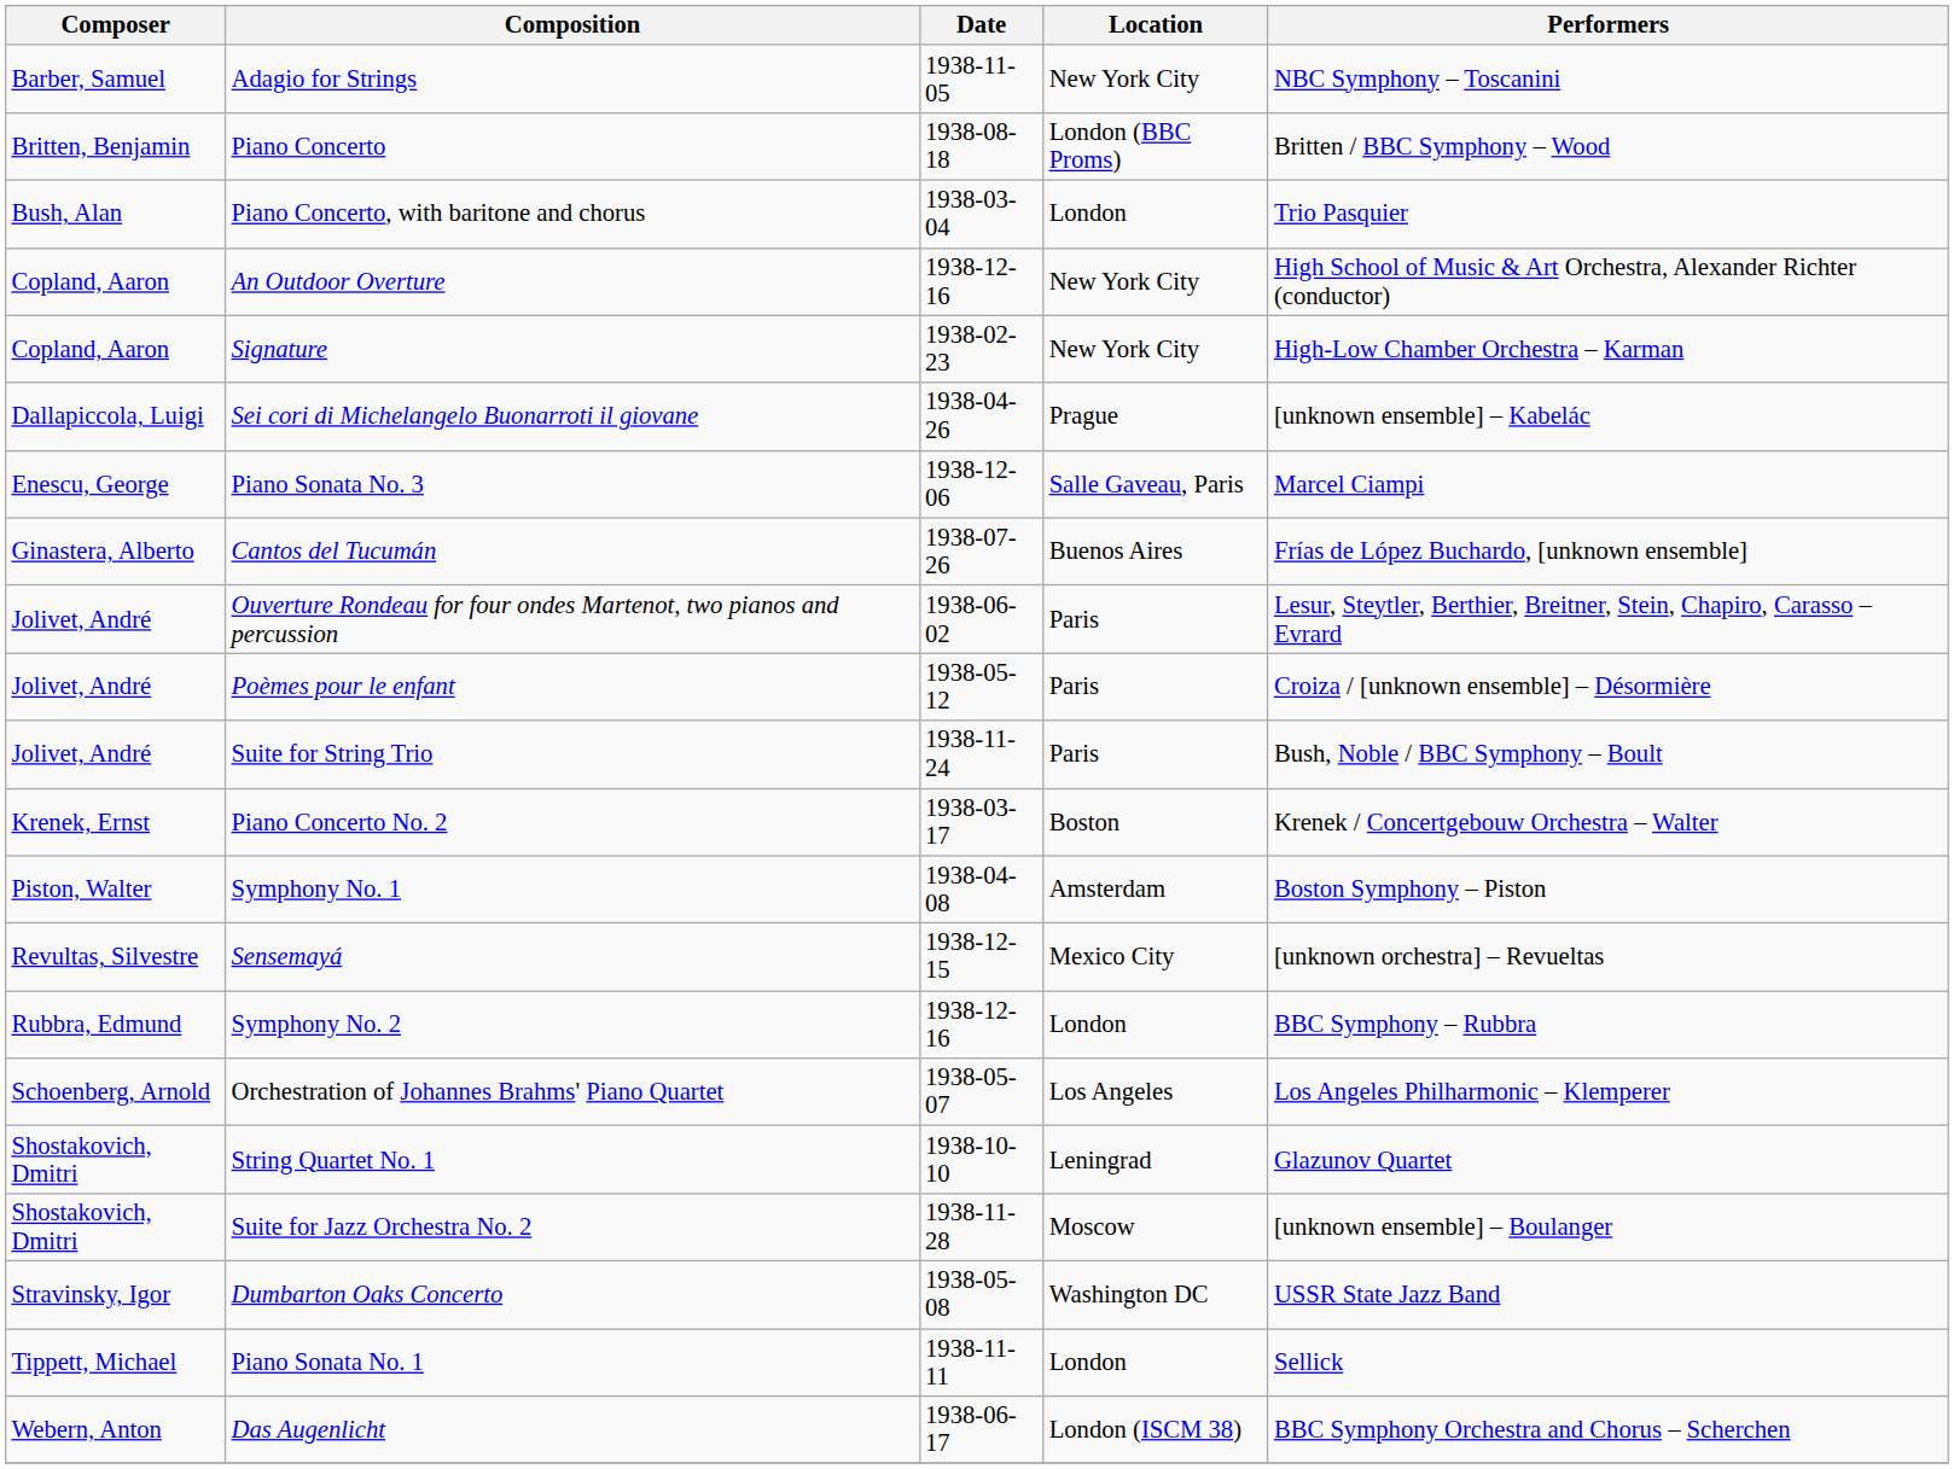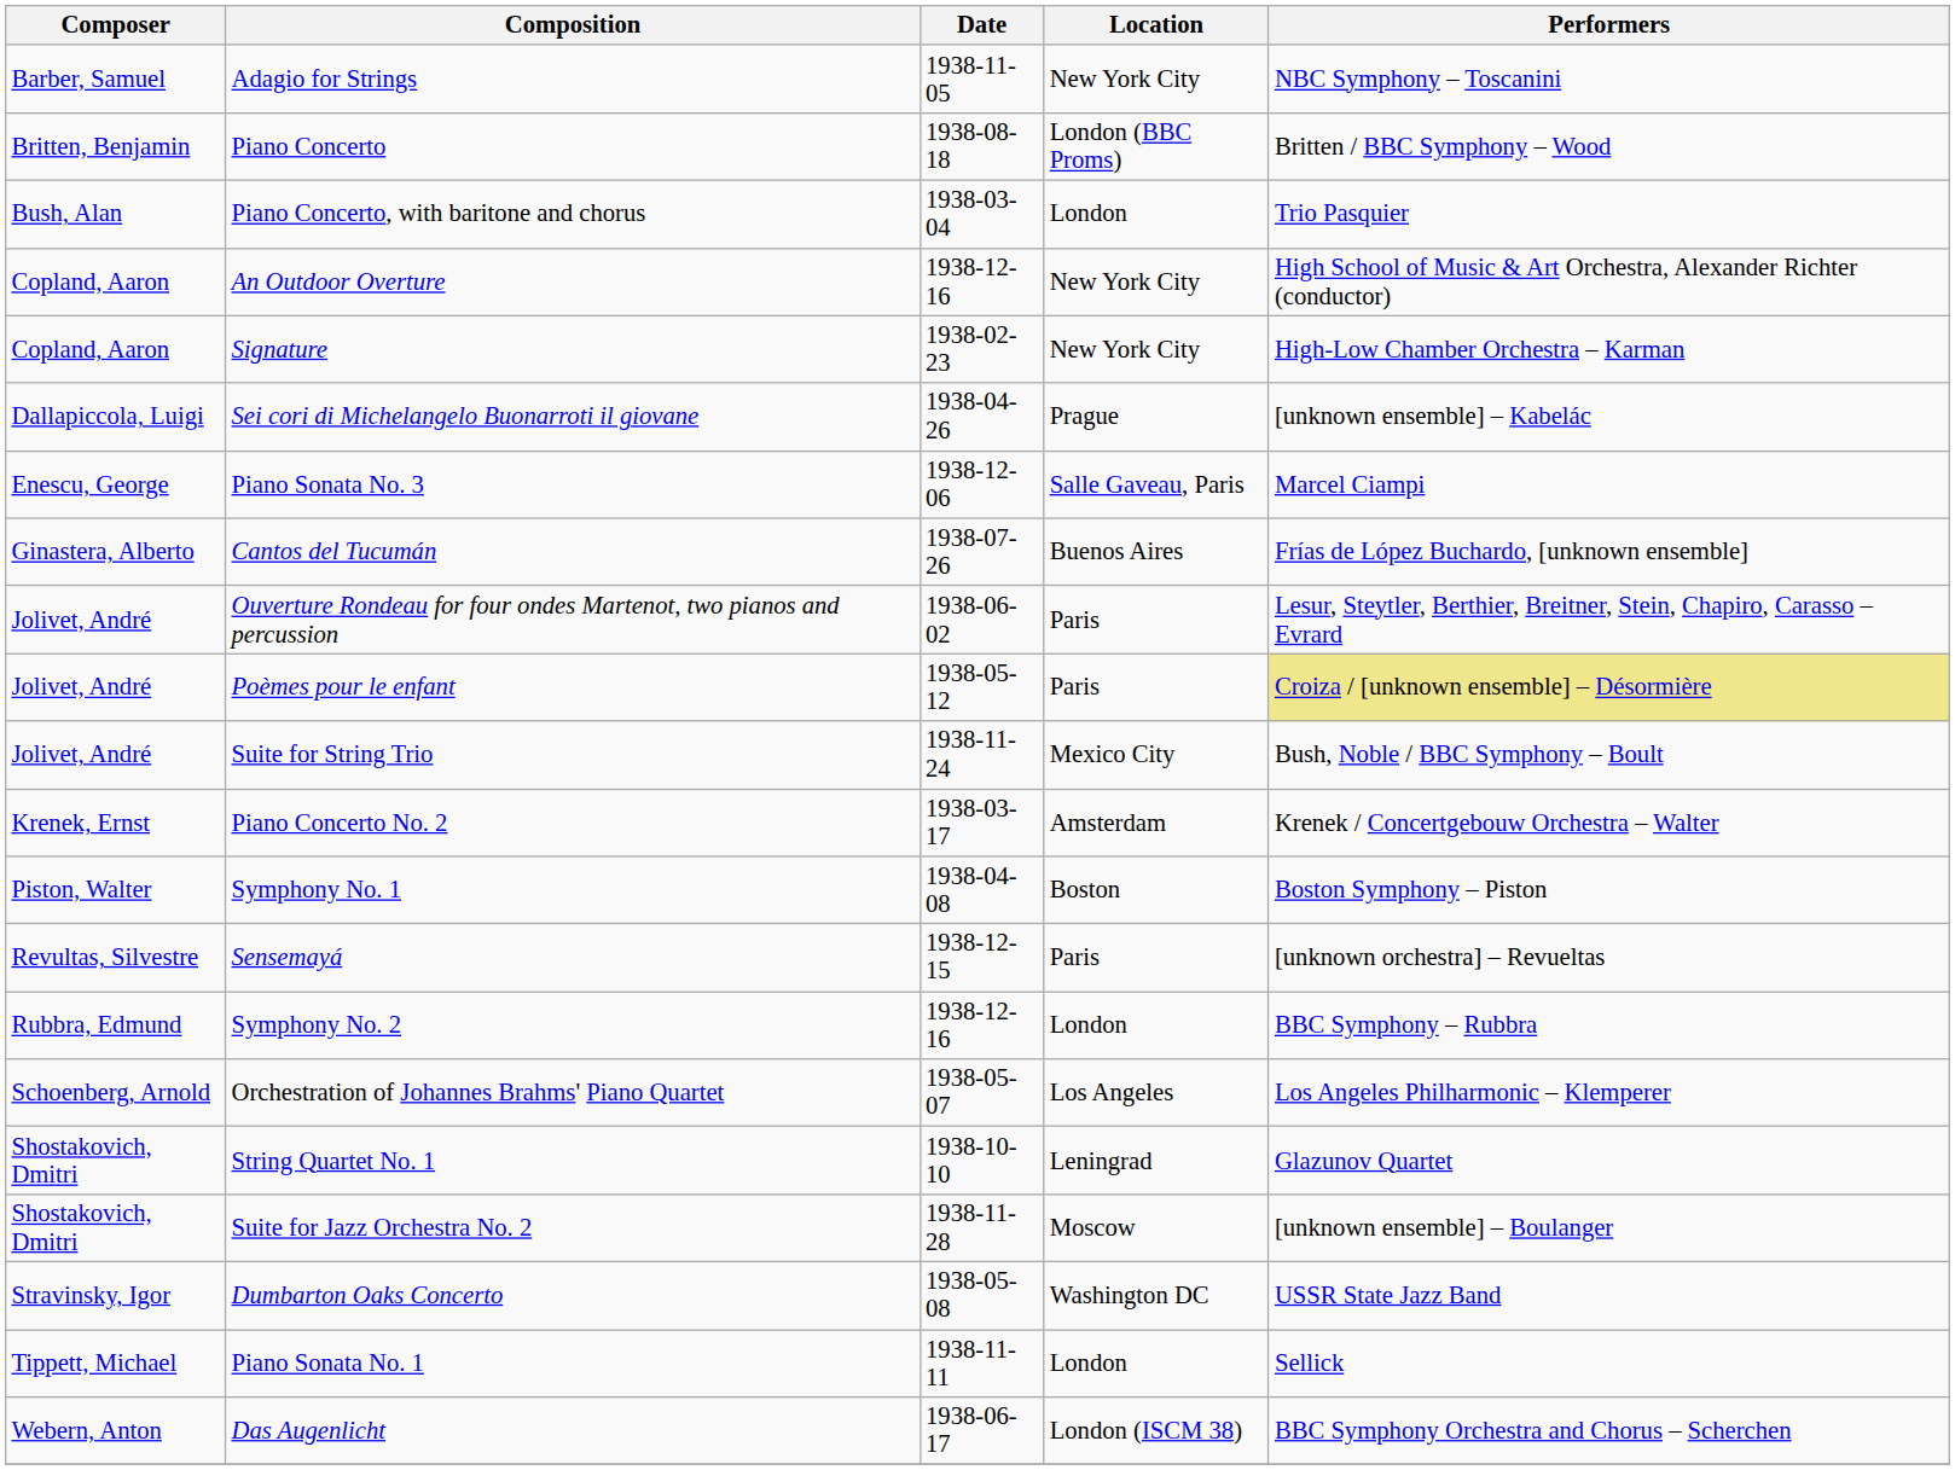Poèmes pour le enfant | Performers: no background -> khaki background
Suite for String Trio | Location: Paris -> Mexico City
Piano Concerto No. 2 | Location: Boston -> Amsterdam
Symphony No. 1 | Location: Amsterdam -> Boston
Sensemayá | Location: Mexico City -> Paris
